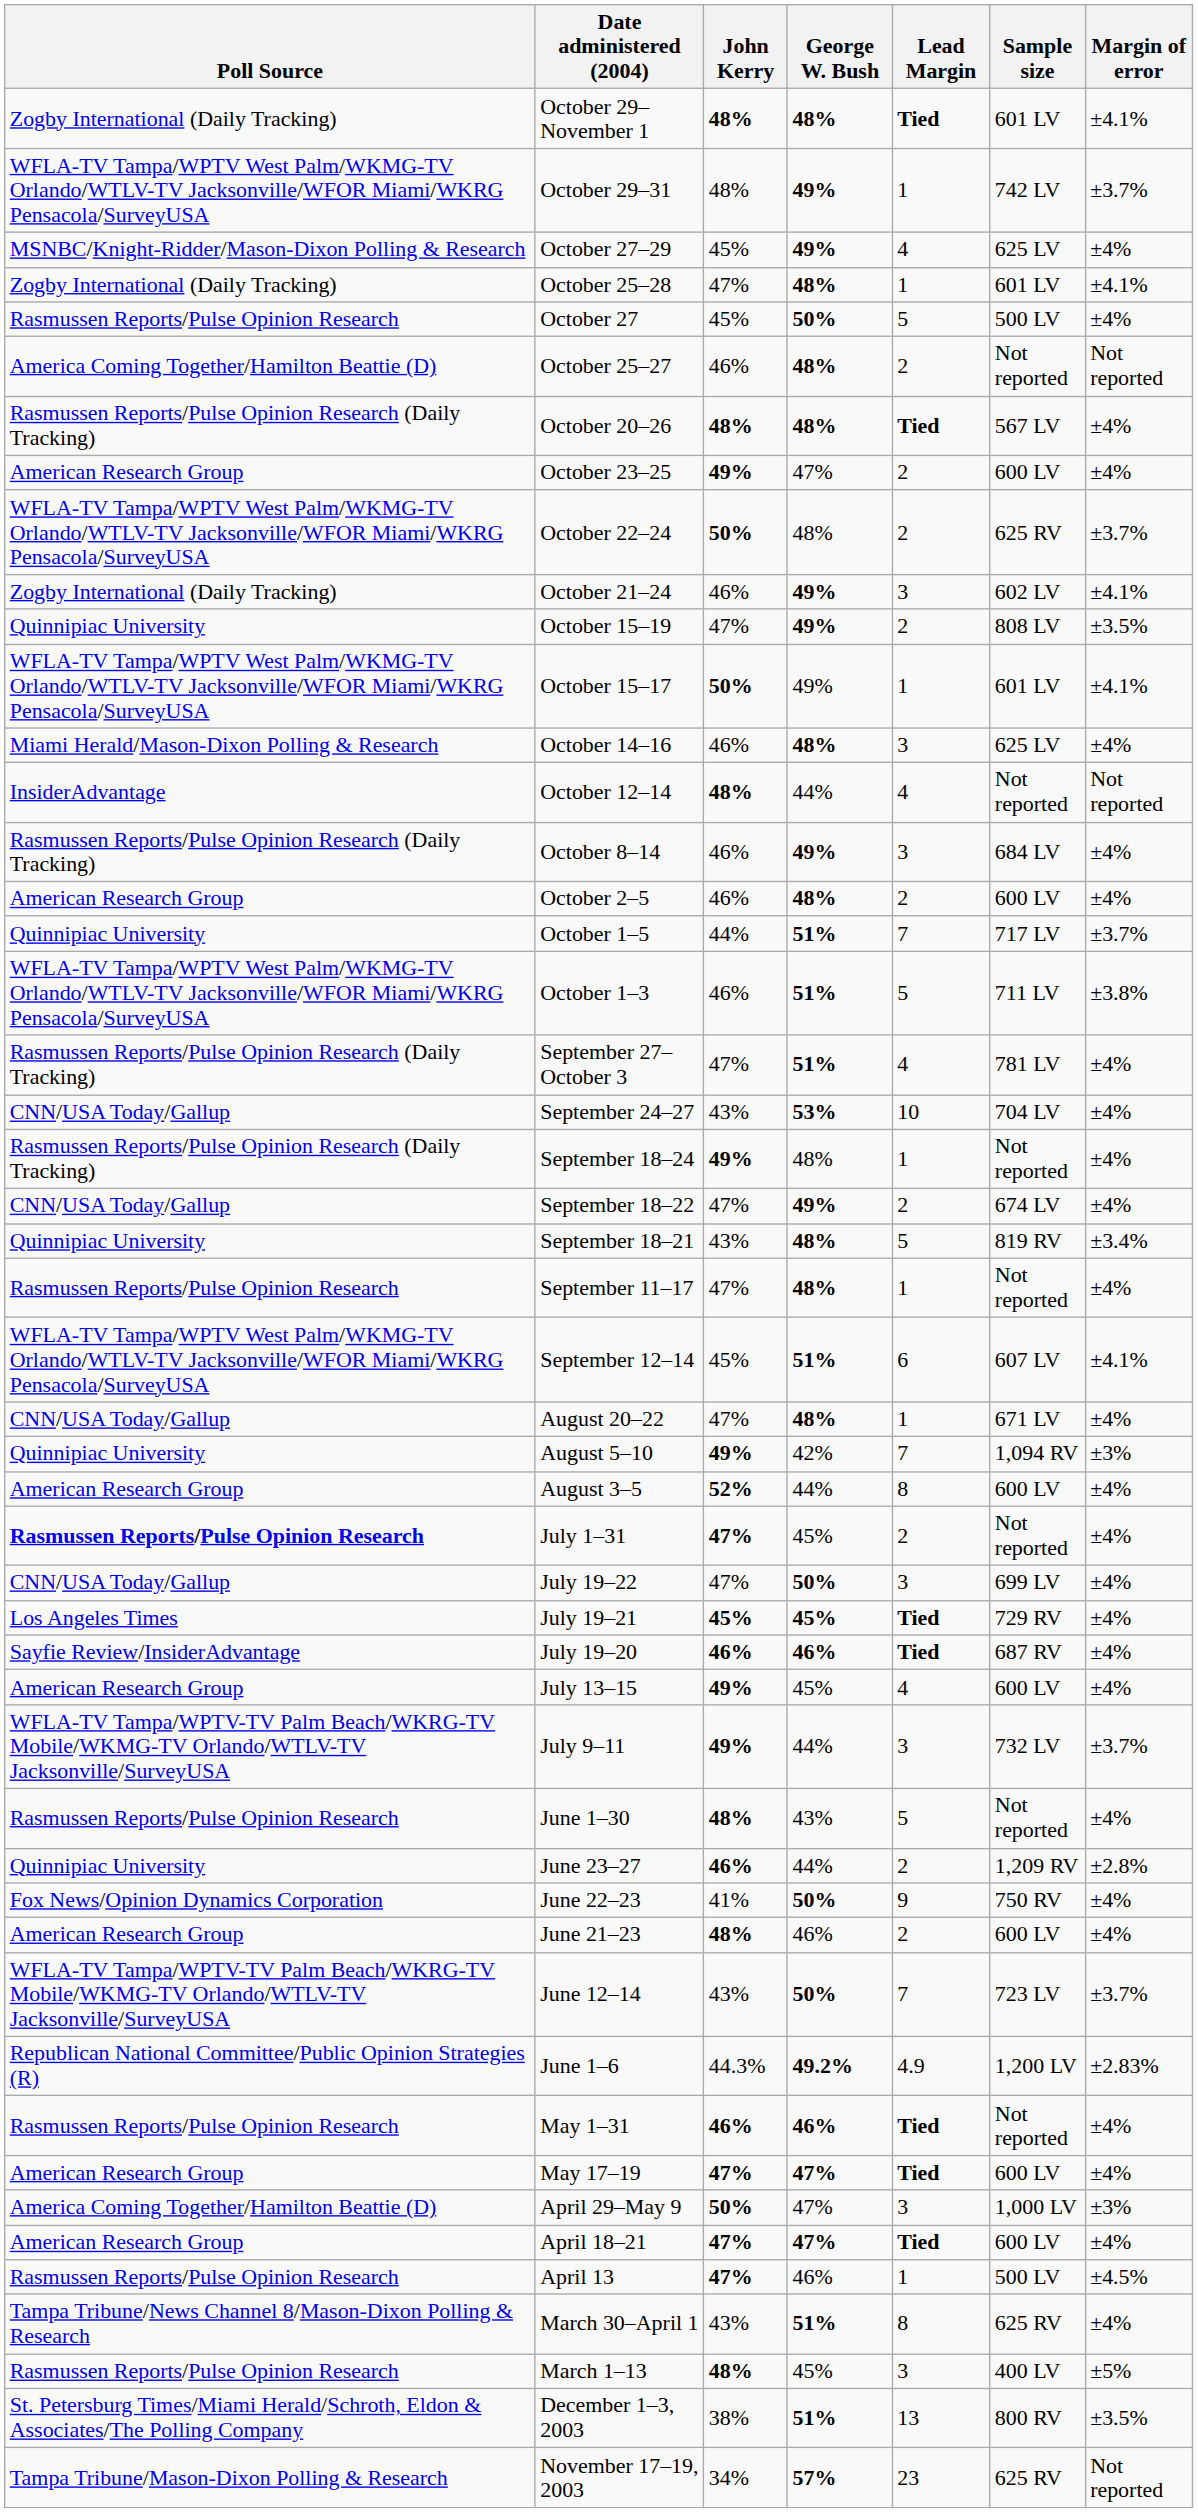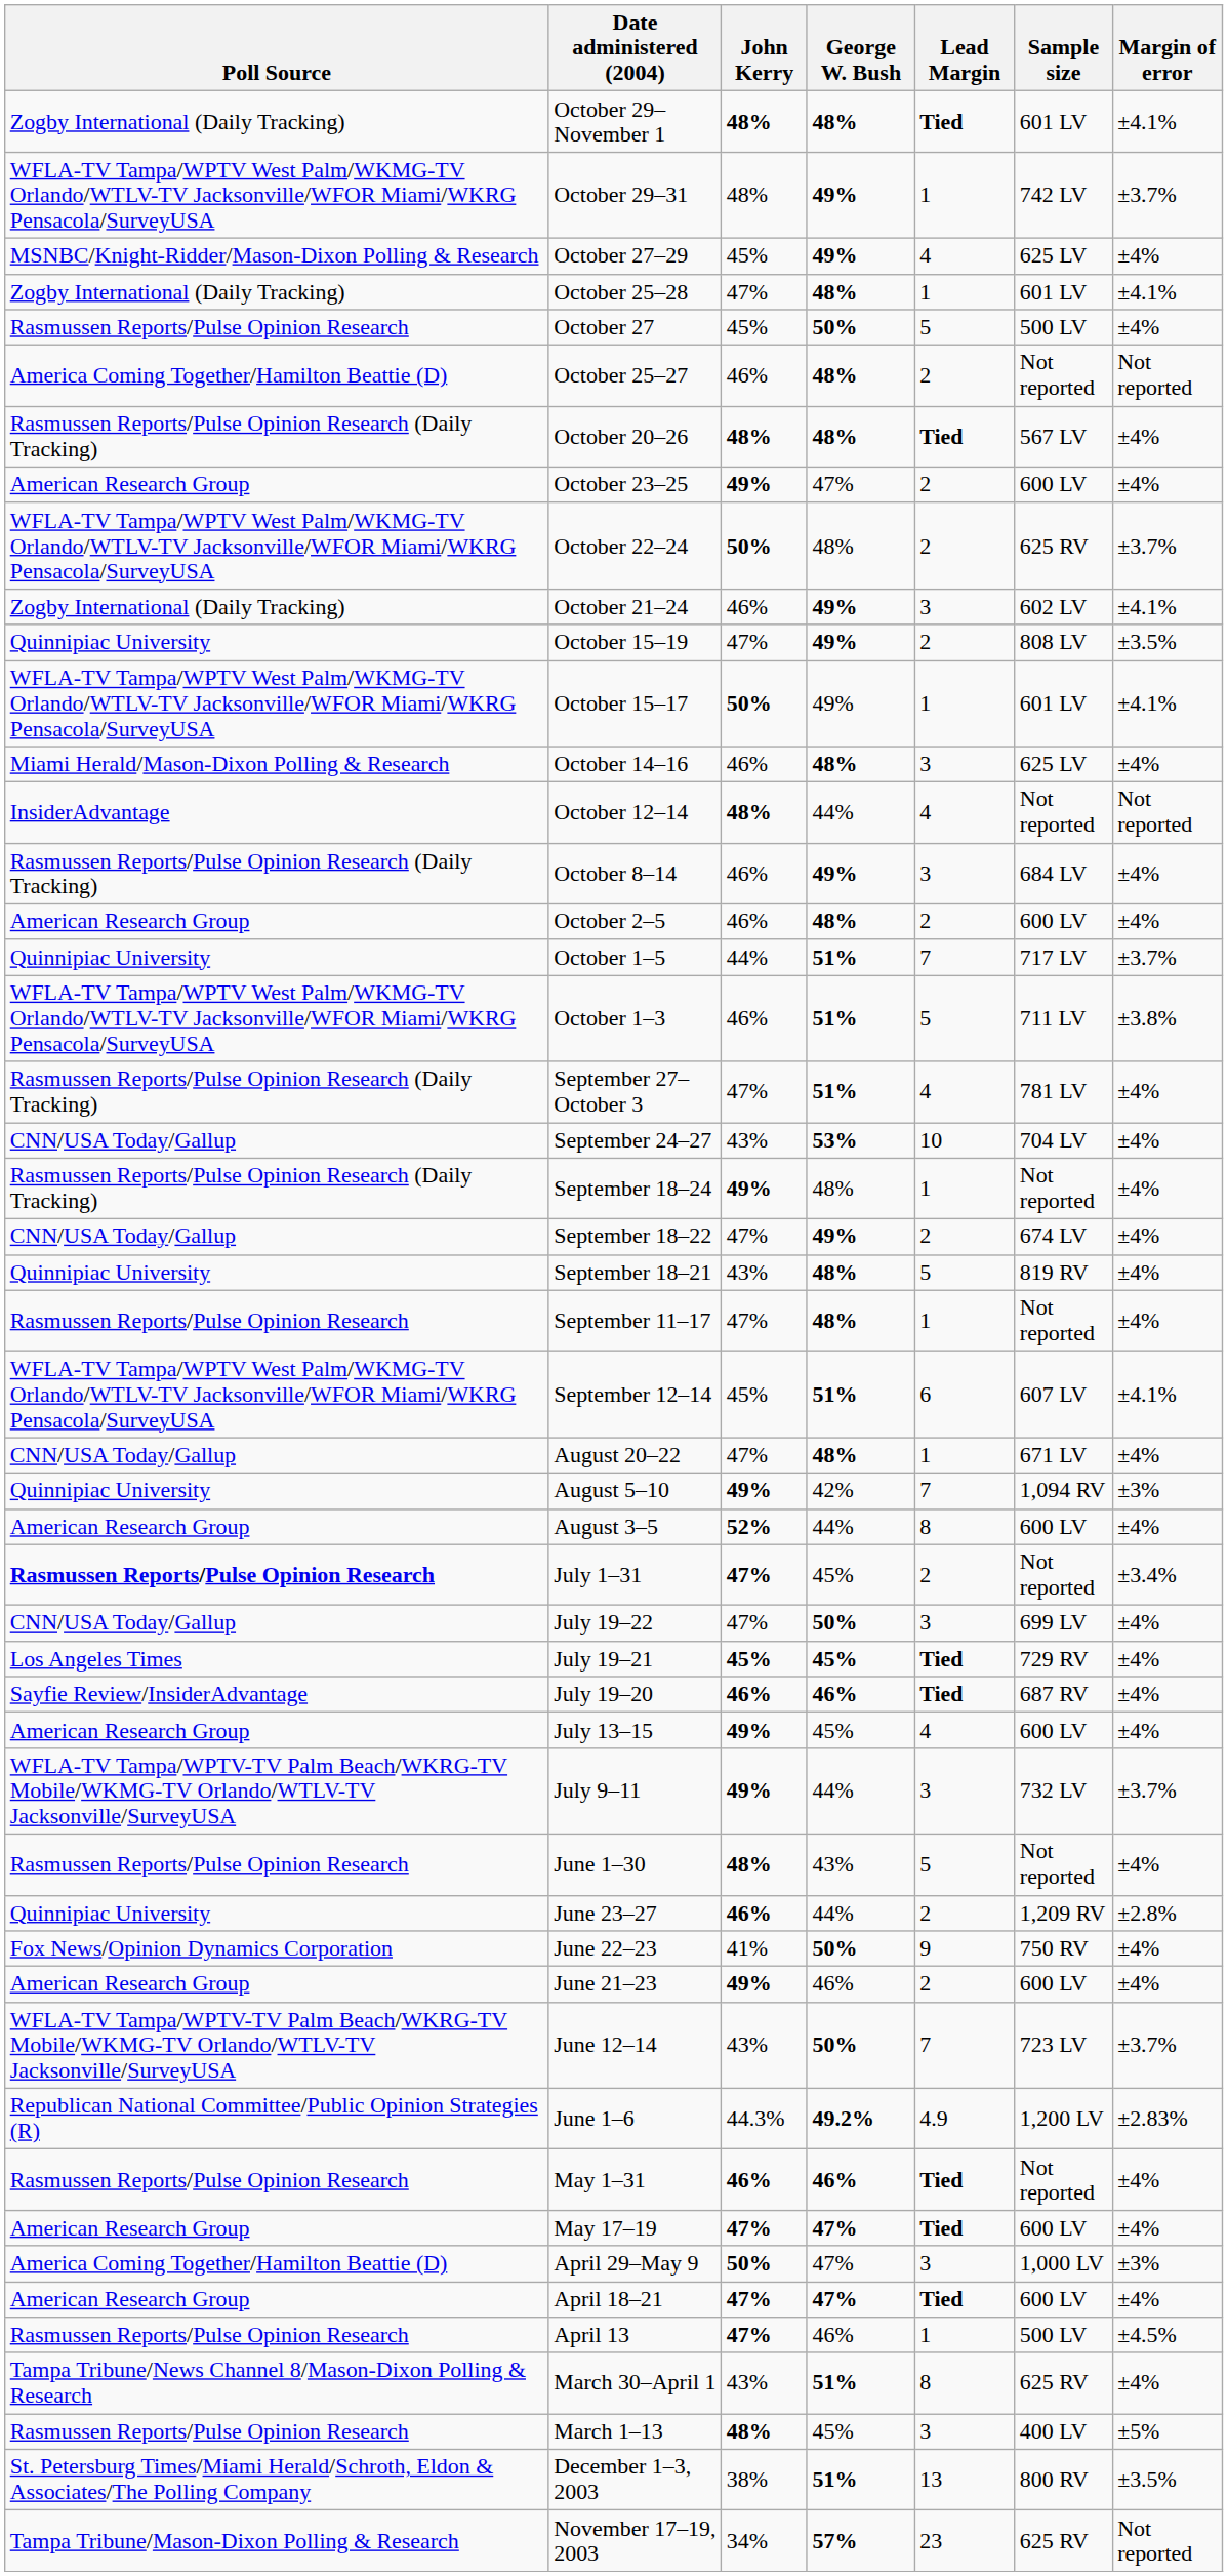September 18–21 | Margin of error: ±3.4% -> ±4%
July 1–31 | Margin of error: ±4% -> ±3.4%
June 21–23 | John Kerry: 48% -> 49%
